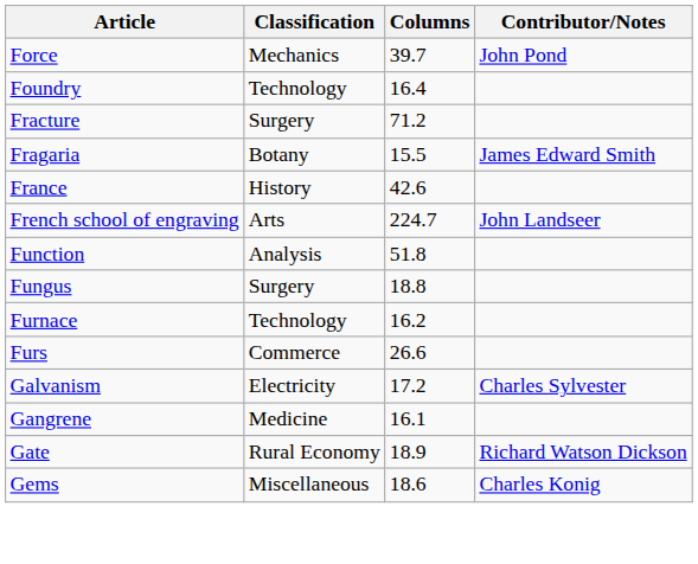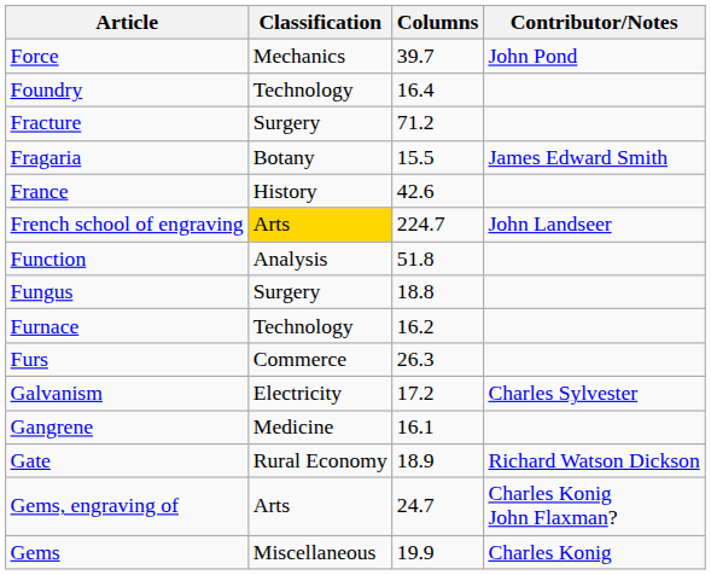French school of engraving | Classification: no background -> gold background
Furs | Columns: 26.6 -> 26.3
+ row: Gems, engraving of | Arts | 24.7 | Charles Konig John Flaxman?
Gems | Columns: 18.6 -> 19.9
